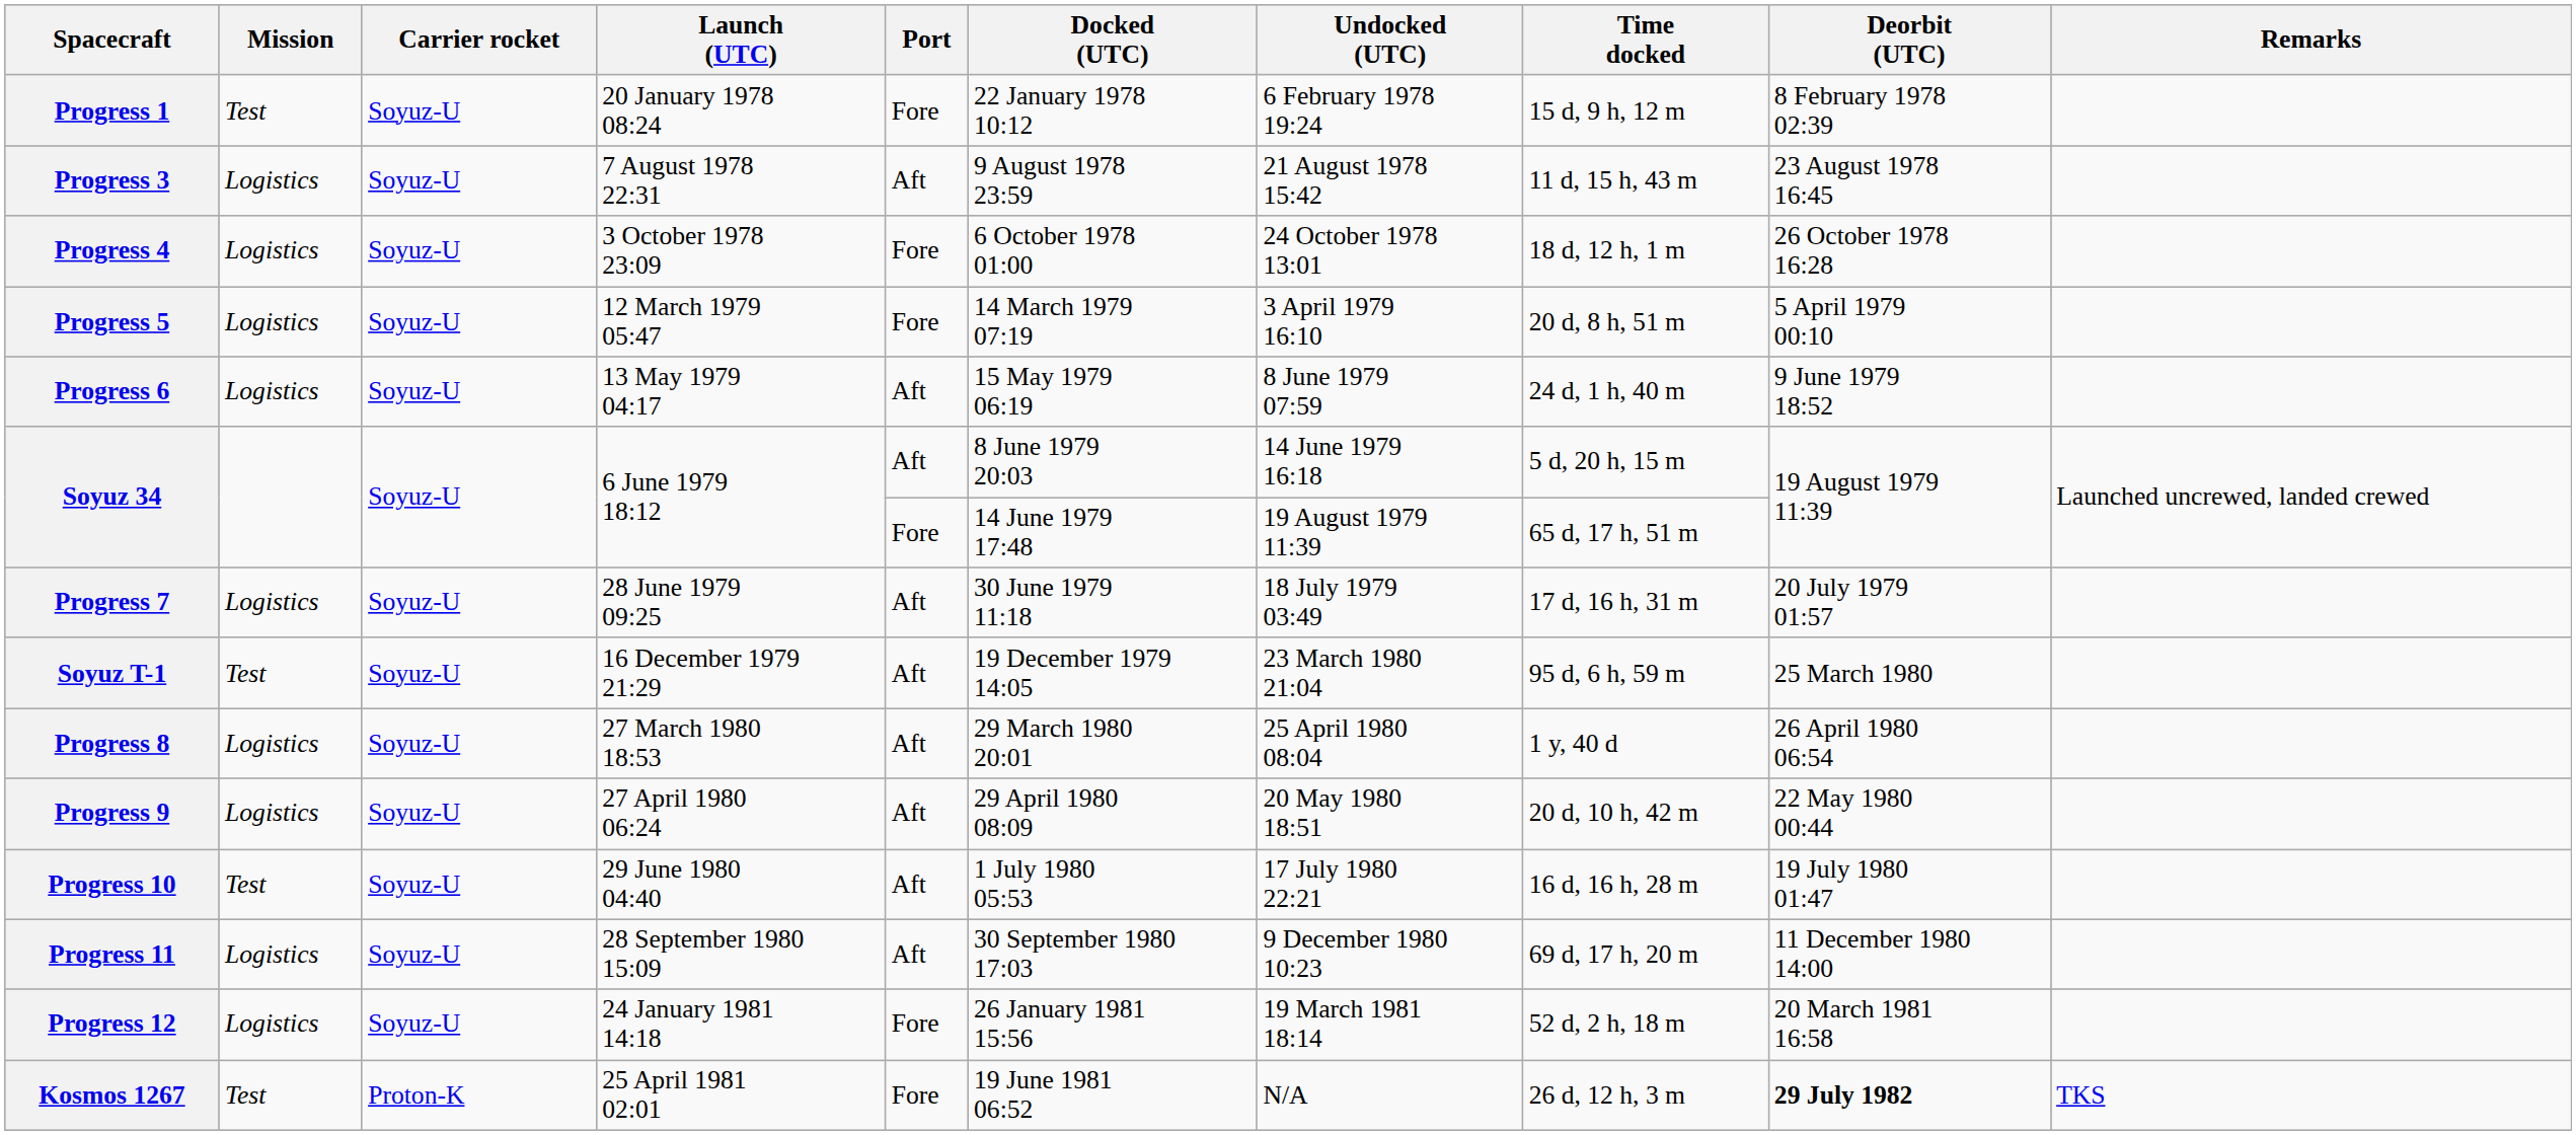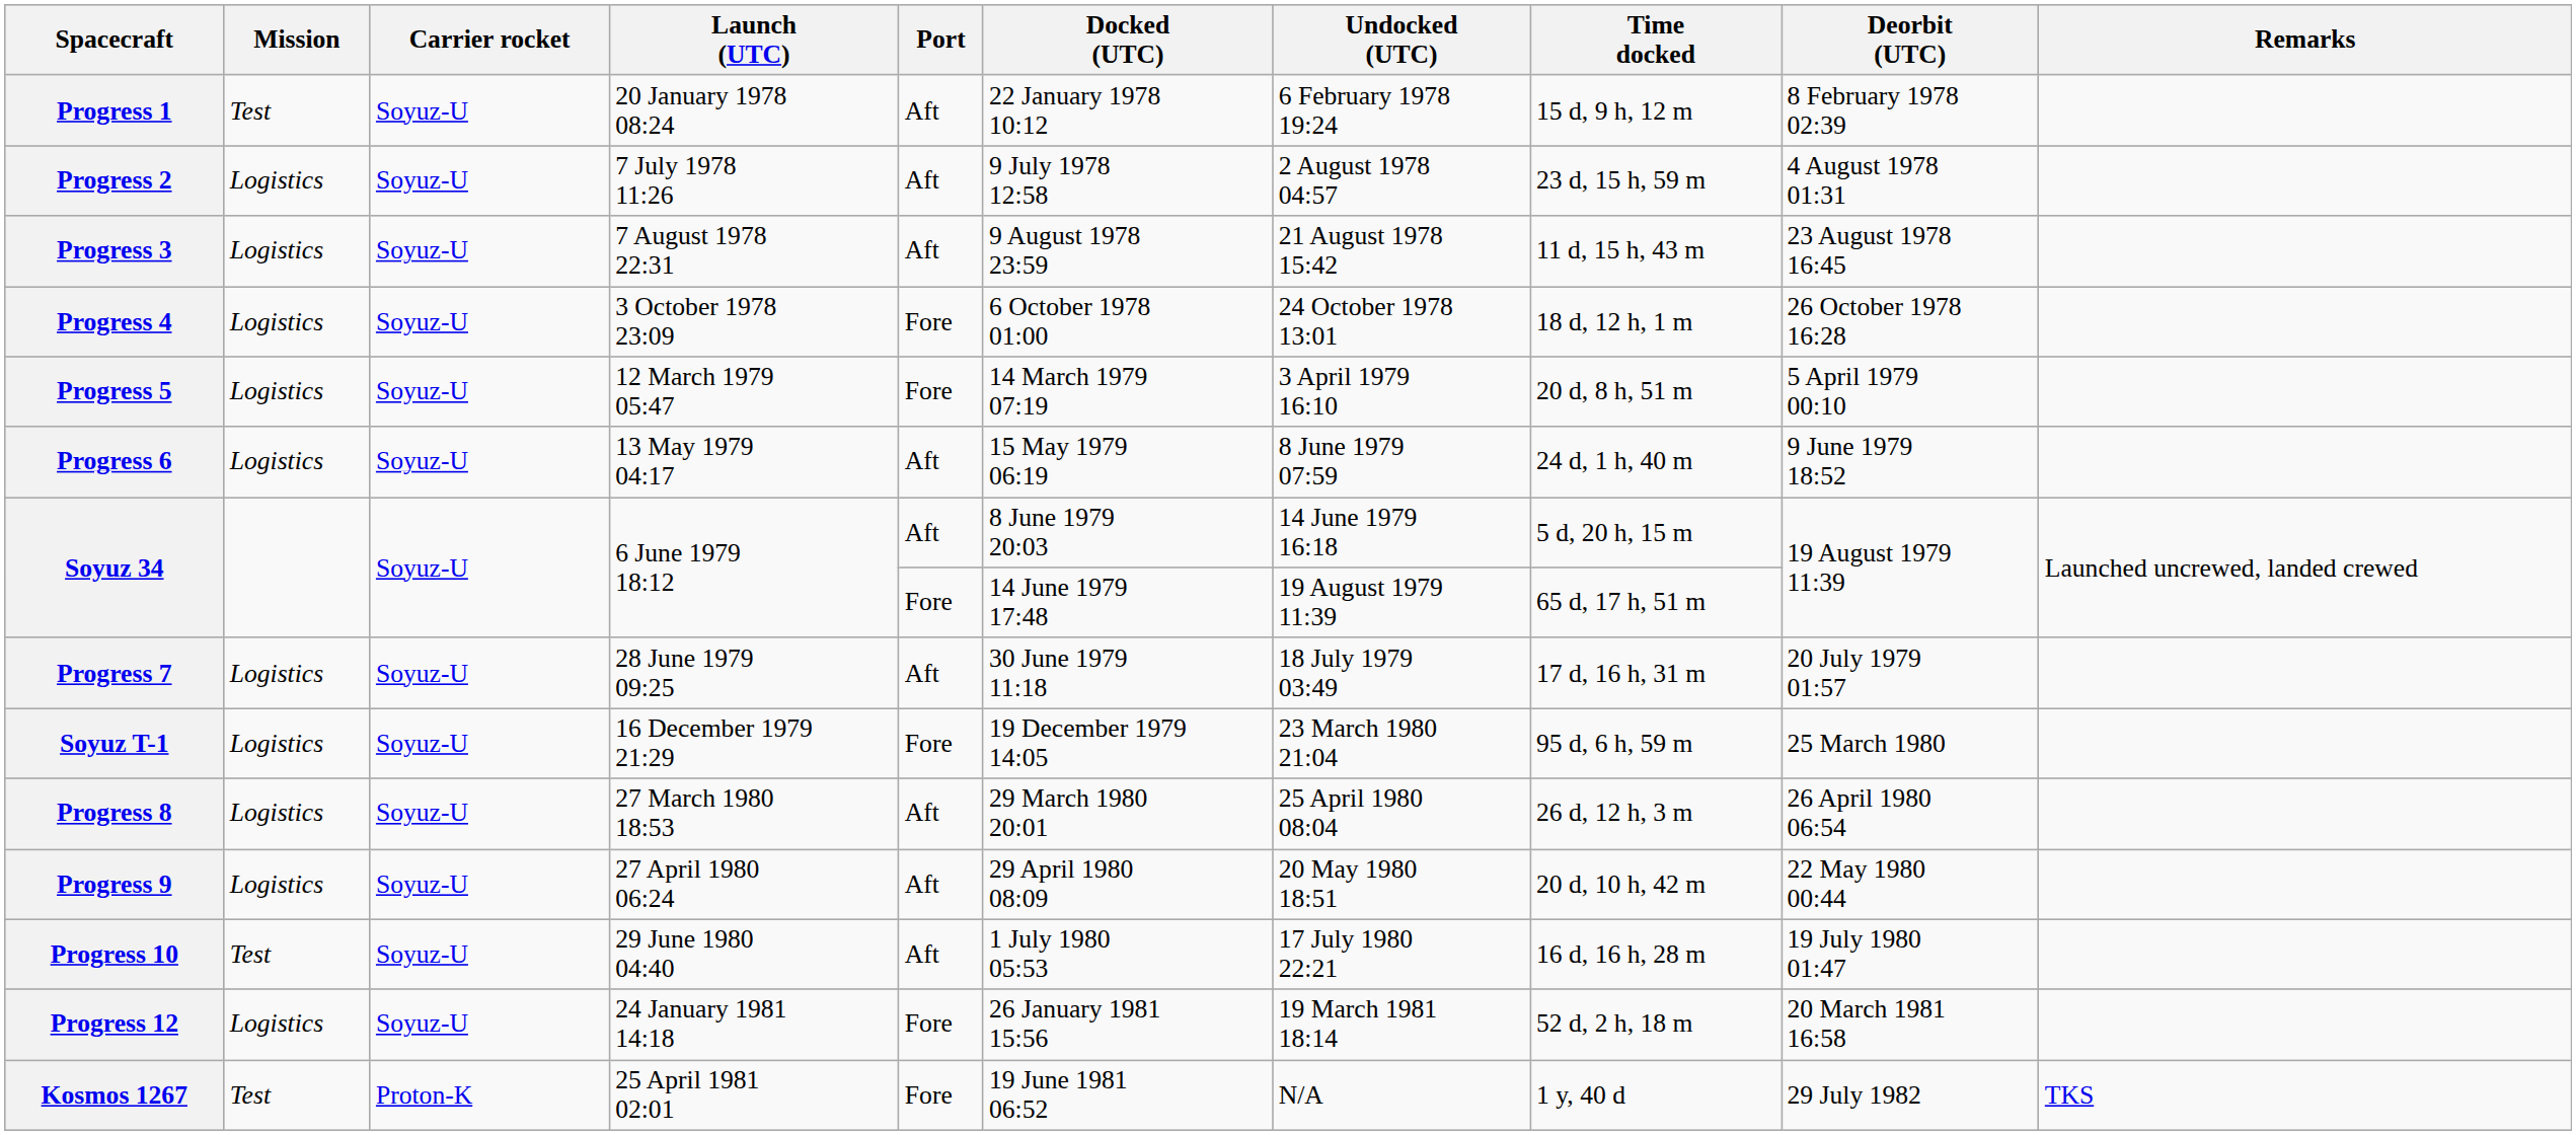Progress 1 | Port: Fore -> Aft
+ row: Progress 2 | Logistics | Soyuz-U | 7 July 1978 11:26 | Aft | 9 July 1978 12:58 | 2 August 1978 04:57 | 23 d, 15 h, 59 m | 4 August 1978 01:31
Soyuz T-1 | Mission: Test -> Logistics
Soyuz T-1 | Port: Aft -> Fore
Progress 8 | Time docked: 1 y, 40 d -> 26 d, 12 h, 3 m
- row: Progress 11 | Logistics | Soyuz-U | 28 September 1980 15:09 | Aft | 30 September 1980 17:03 | 9 December 1980 10:23 | 69 d, 17 h, 20 m | 11 December 1980 14:00
Kosmos 1267 | Time docked: 26 d, 12 h, 3 m -> 1 y, 40 d
Kosmos 1267 | Deorbit (UTC): bold -> normal
